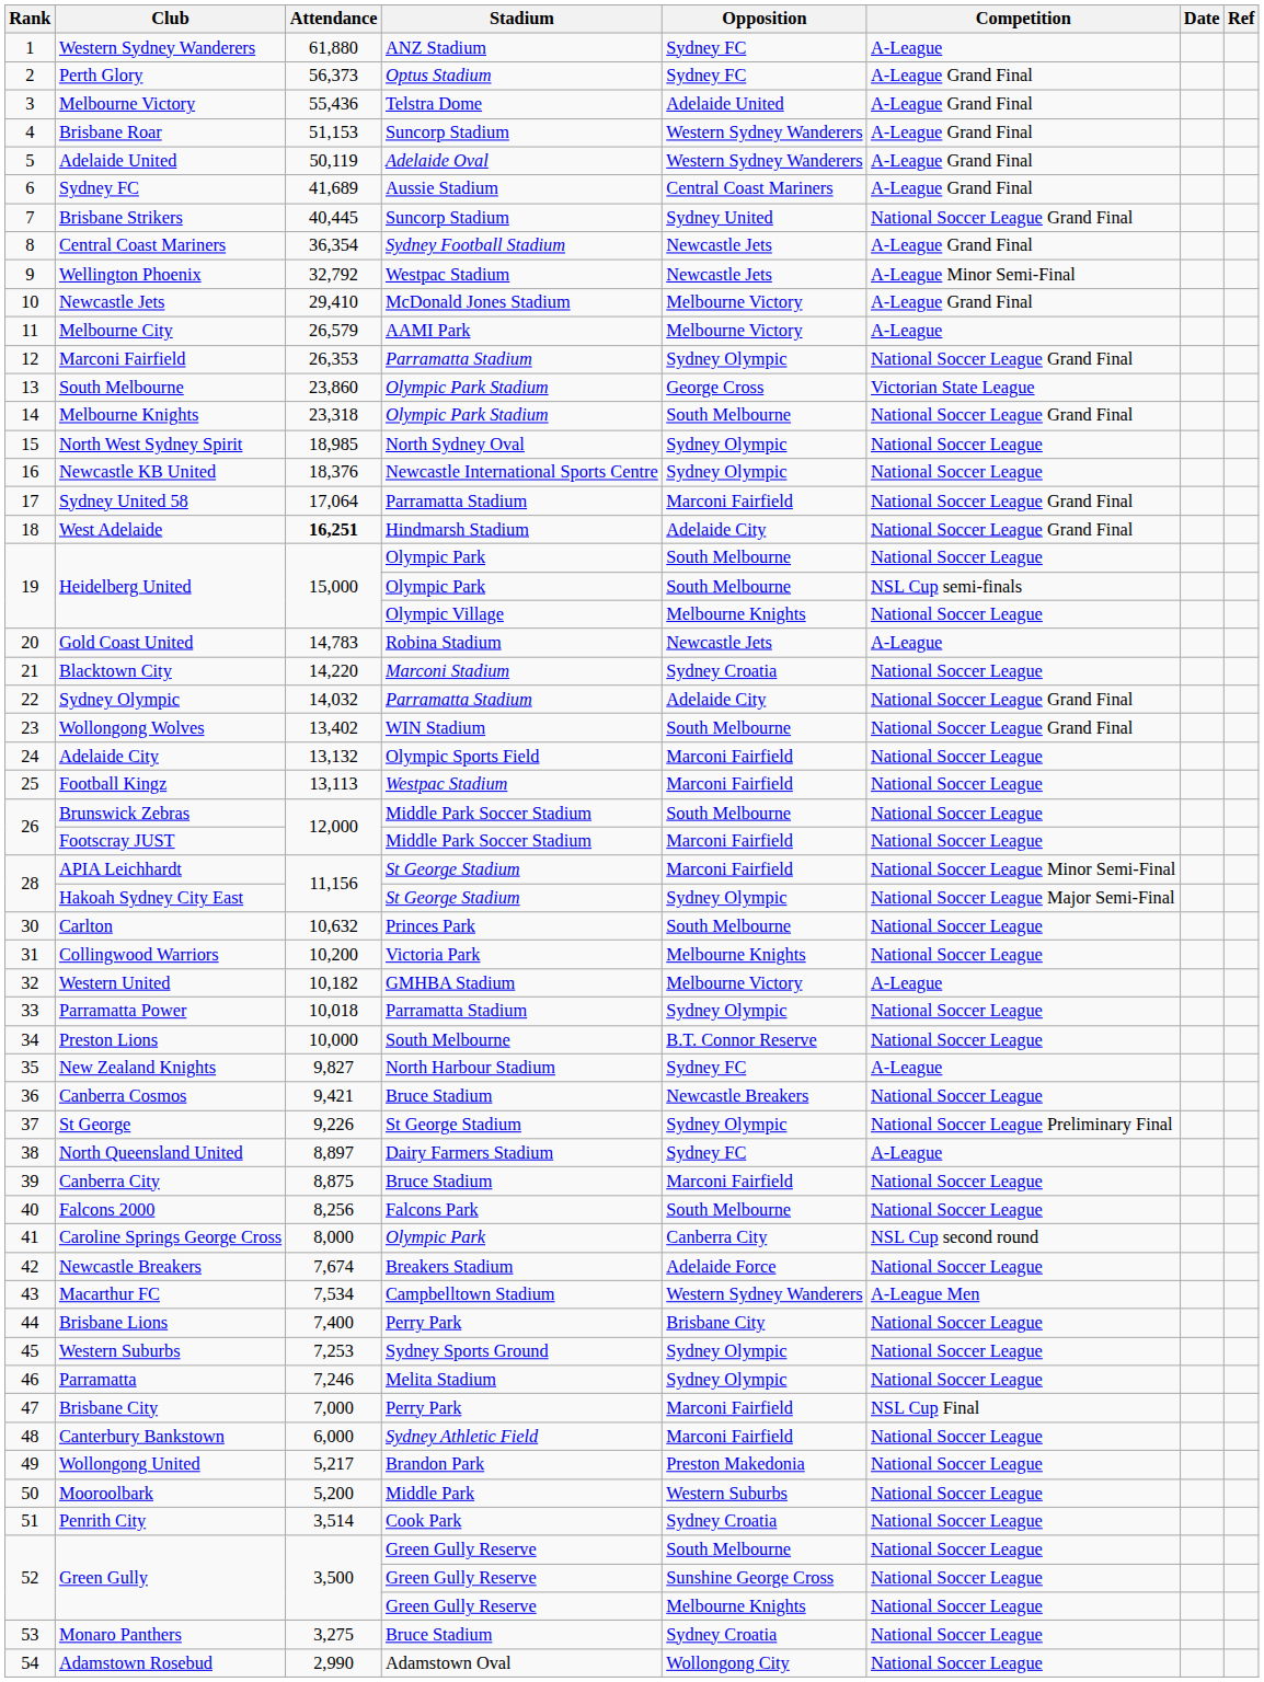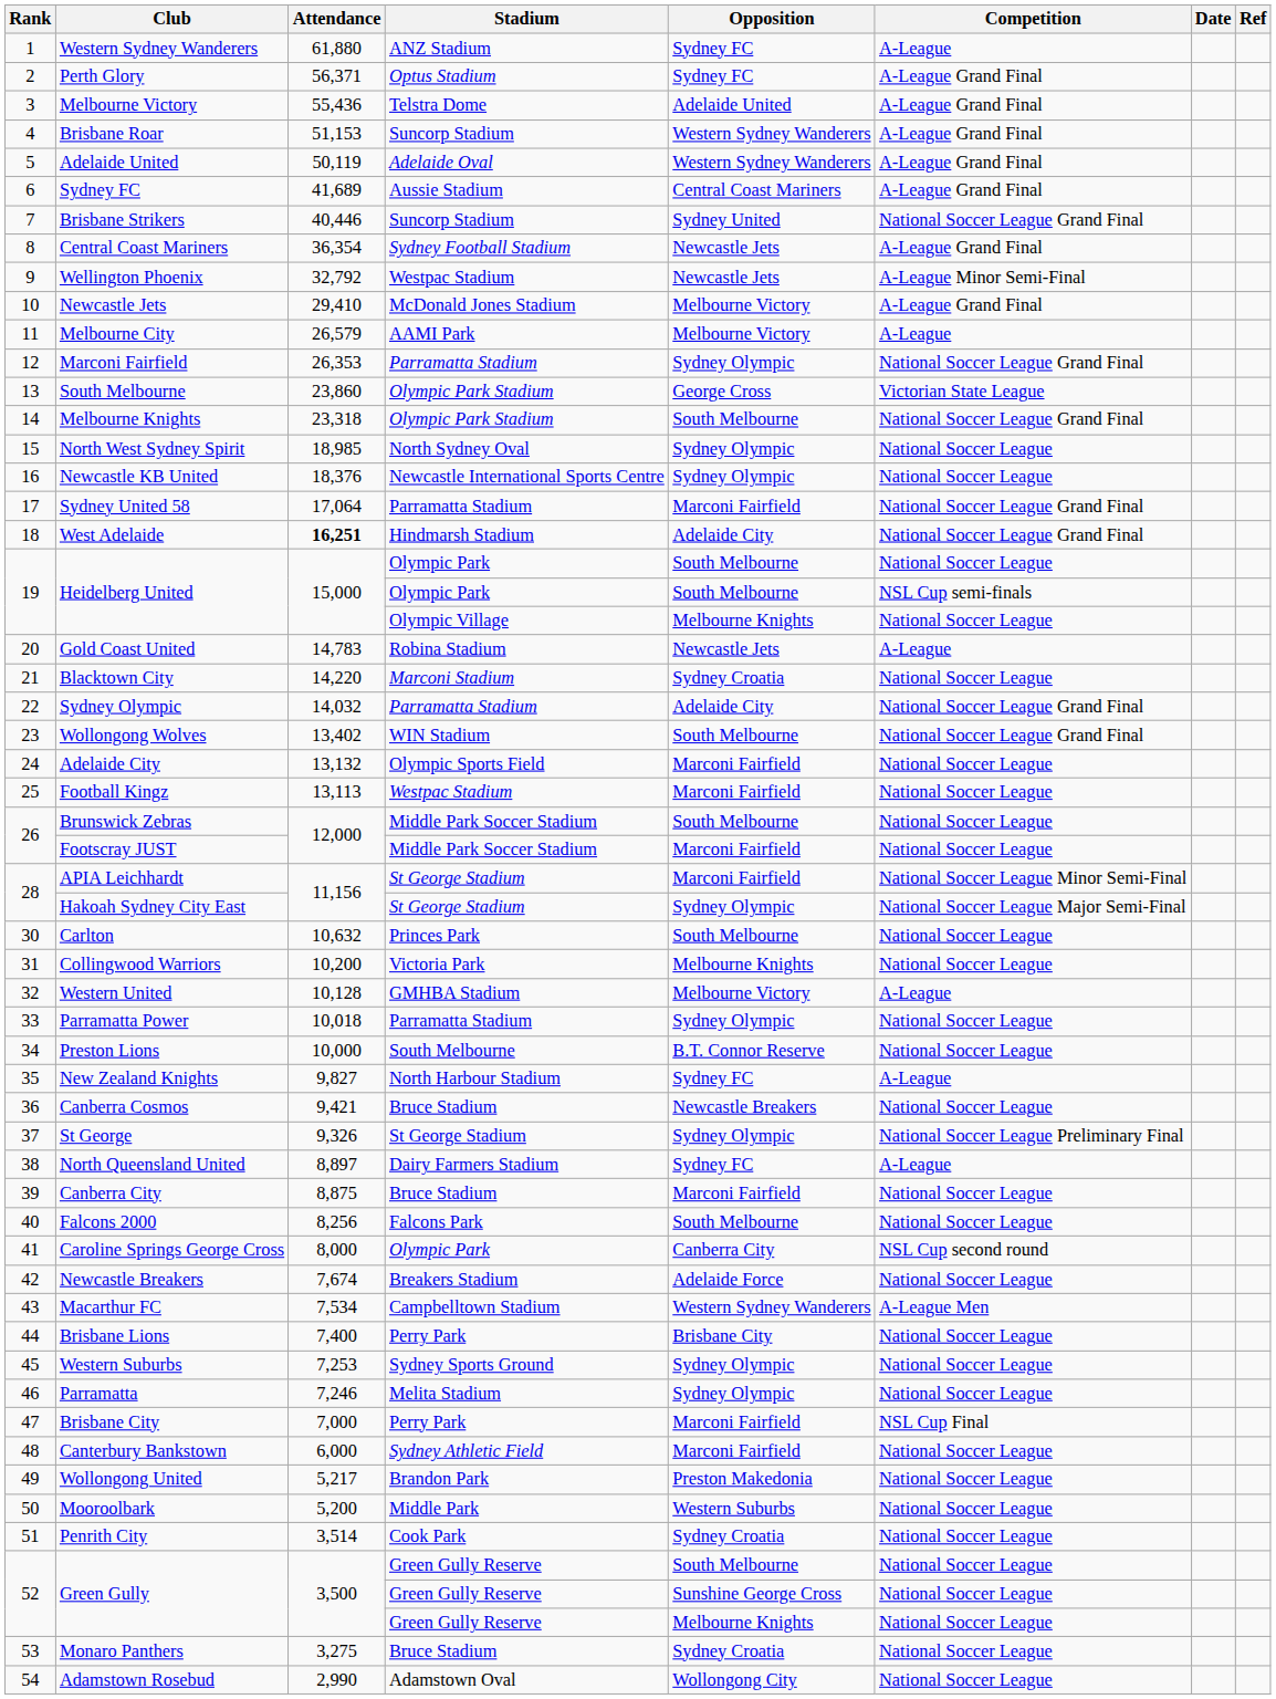Perth Glory | Attendance: 56,373 -> 56,371
Brisbane Strikers | Attendance: 40,445 -> 40,446
Western United | Attendance: 10,182 -> 10,128
St George | Attendance: 9,226 -> 9,326
